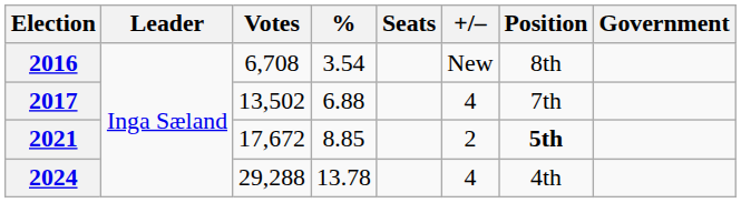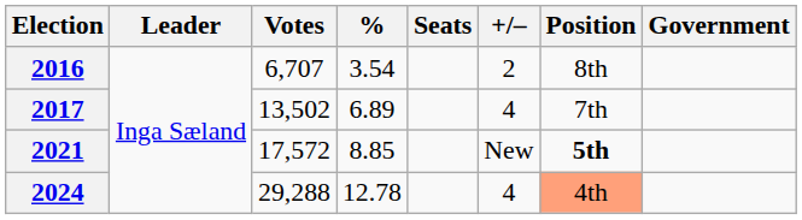2016 | Votes: 6,708 -> 6,707
2016 | +/–: New -> 2
2017 | %: 6.88 -> 6.89
2021 | Votes: 17,672 -> 17,572
2021 | +/–: 2 -> New
2024 | %: 13.78 -> 12.78
2024 | Position: no background -> lightsalmon background
